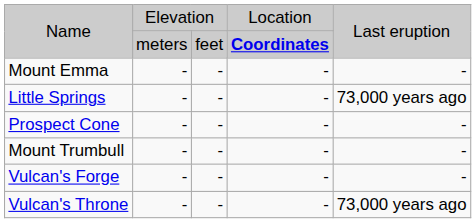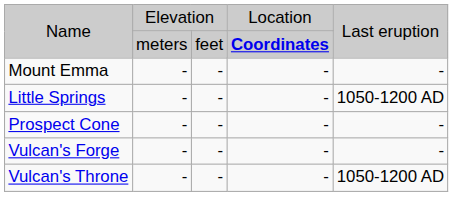Little Springs | column 5: 73,000 years ago -> 1050-1200 AD
- row: Mount Trumbull | - | - | - | -
Vulcan's Throne | column 5: 73,000 years ago -> 1050-1200 AD
